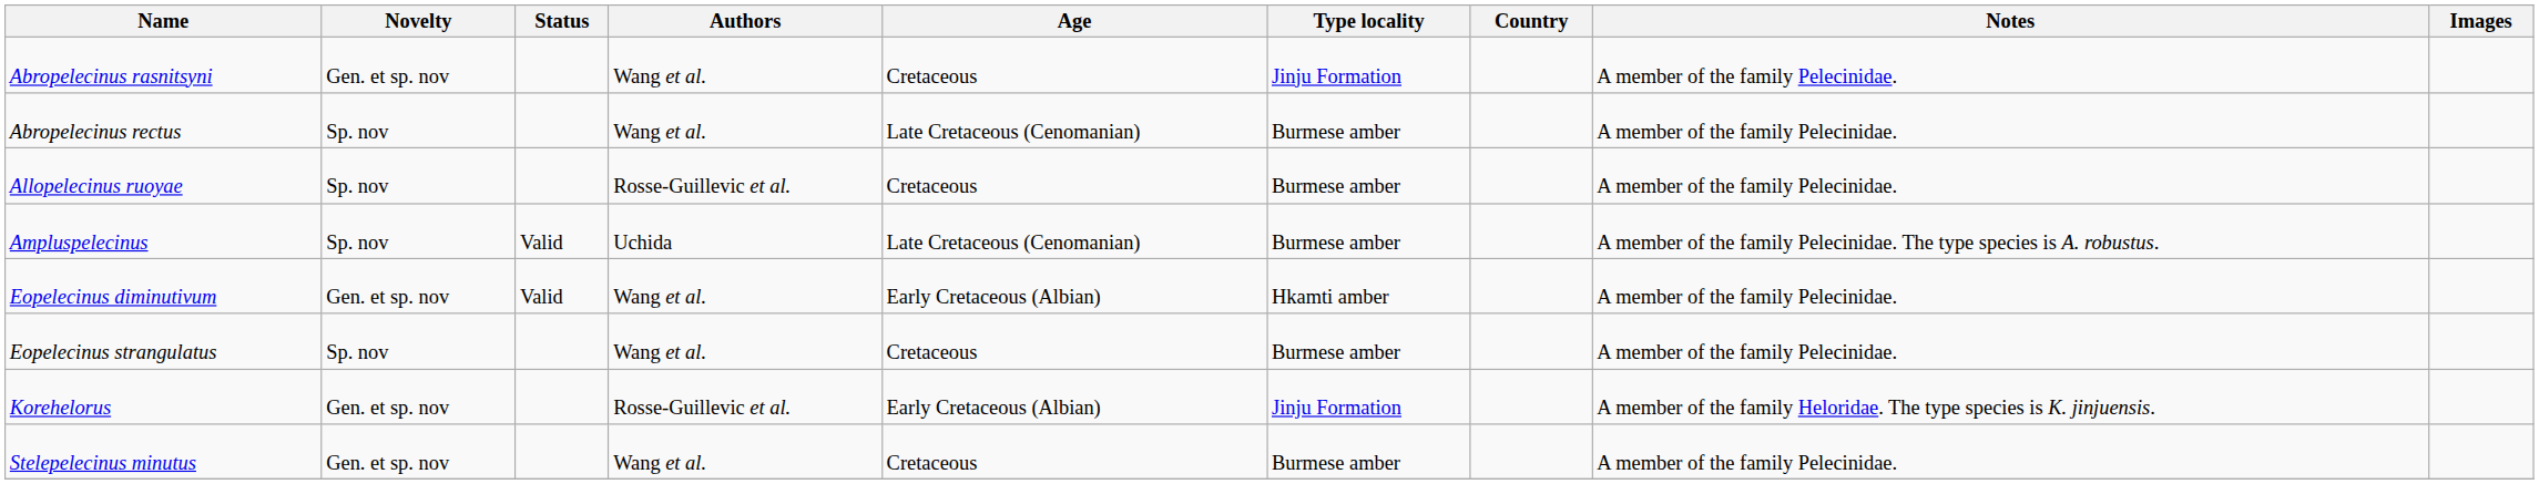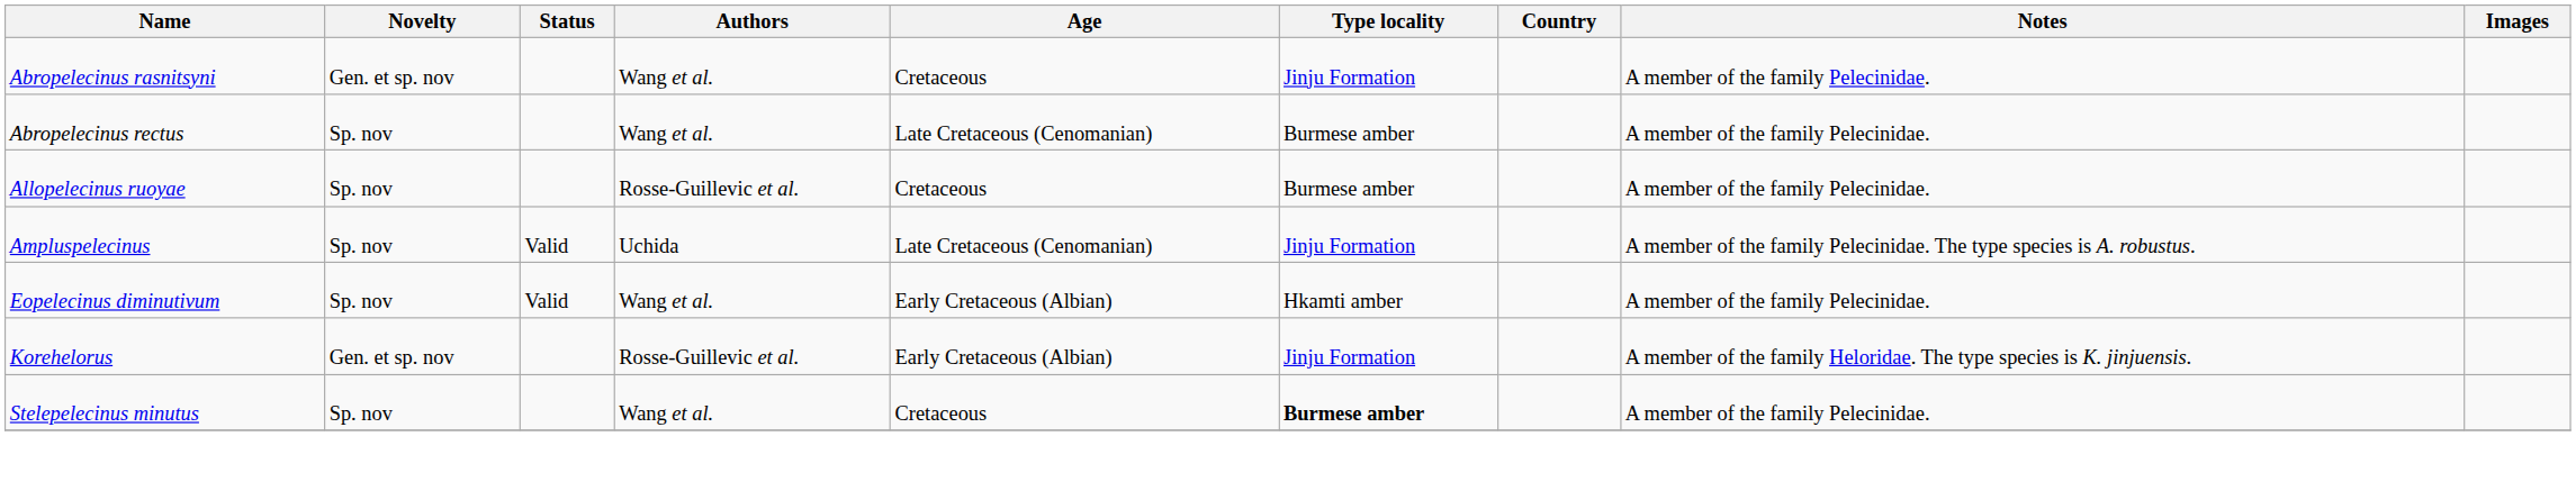Ampluspelecinus | Type locality: Burmese amber -> Jinju Formation
Eopelecinus diminutivum | Novelty: Gen. et sp. nov -> Sp. nov
- row: Eopelecinus strangulatus | Sp. nov | Wang et al. | Cretaceous | Burmese amber | A member of the family Pelecinidae.
Stelepelecinus minutus | Novelty: Gen. et sp. nov -> Sp. nov
Stelepelecinus minutus | Type locality: normal -> bold
